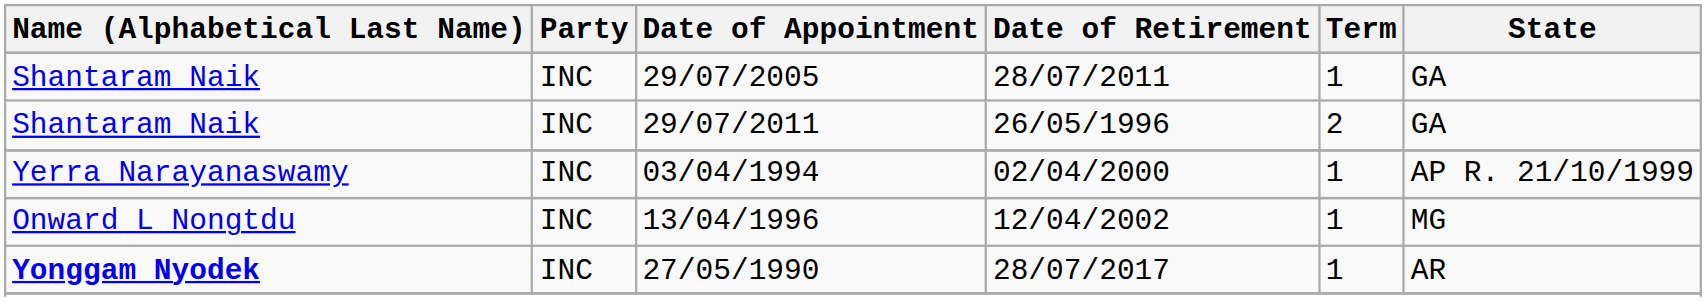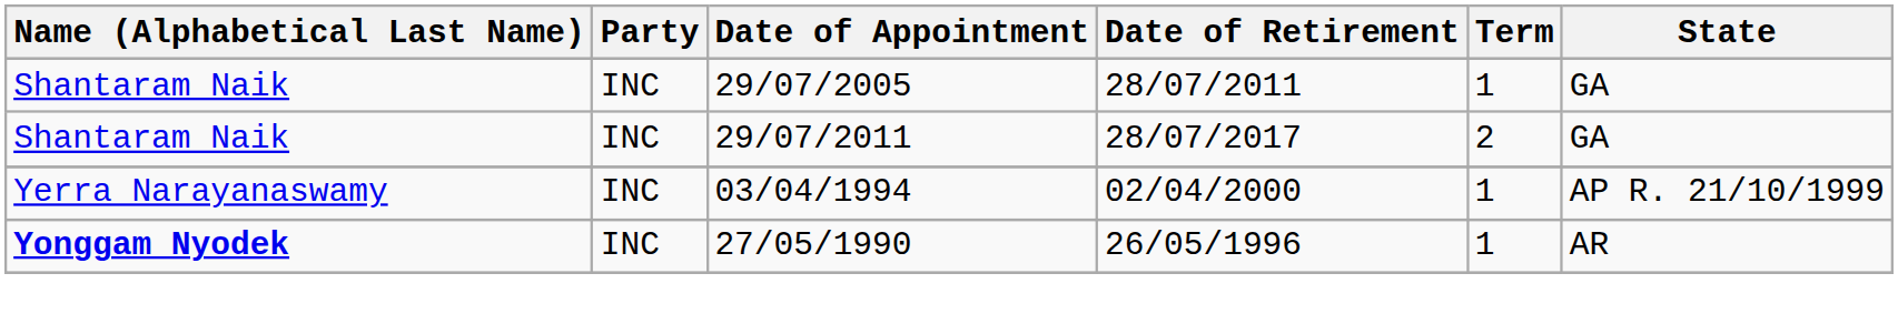29/07/2011 | Date of Retirement: 26/05/1996 -> 28/07/2017
- row: Onward L Nongtdu | INC | 13/04/1996 | 12/04/2002 | 1 | MG
27/05/1990 | Date of Retirement: 28/07/2017 -> 26/05/1996
